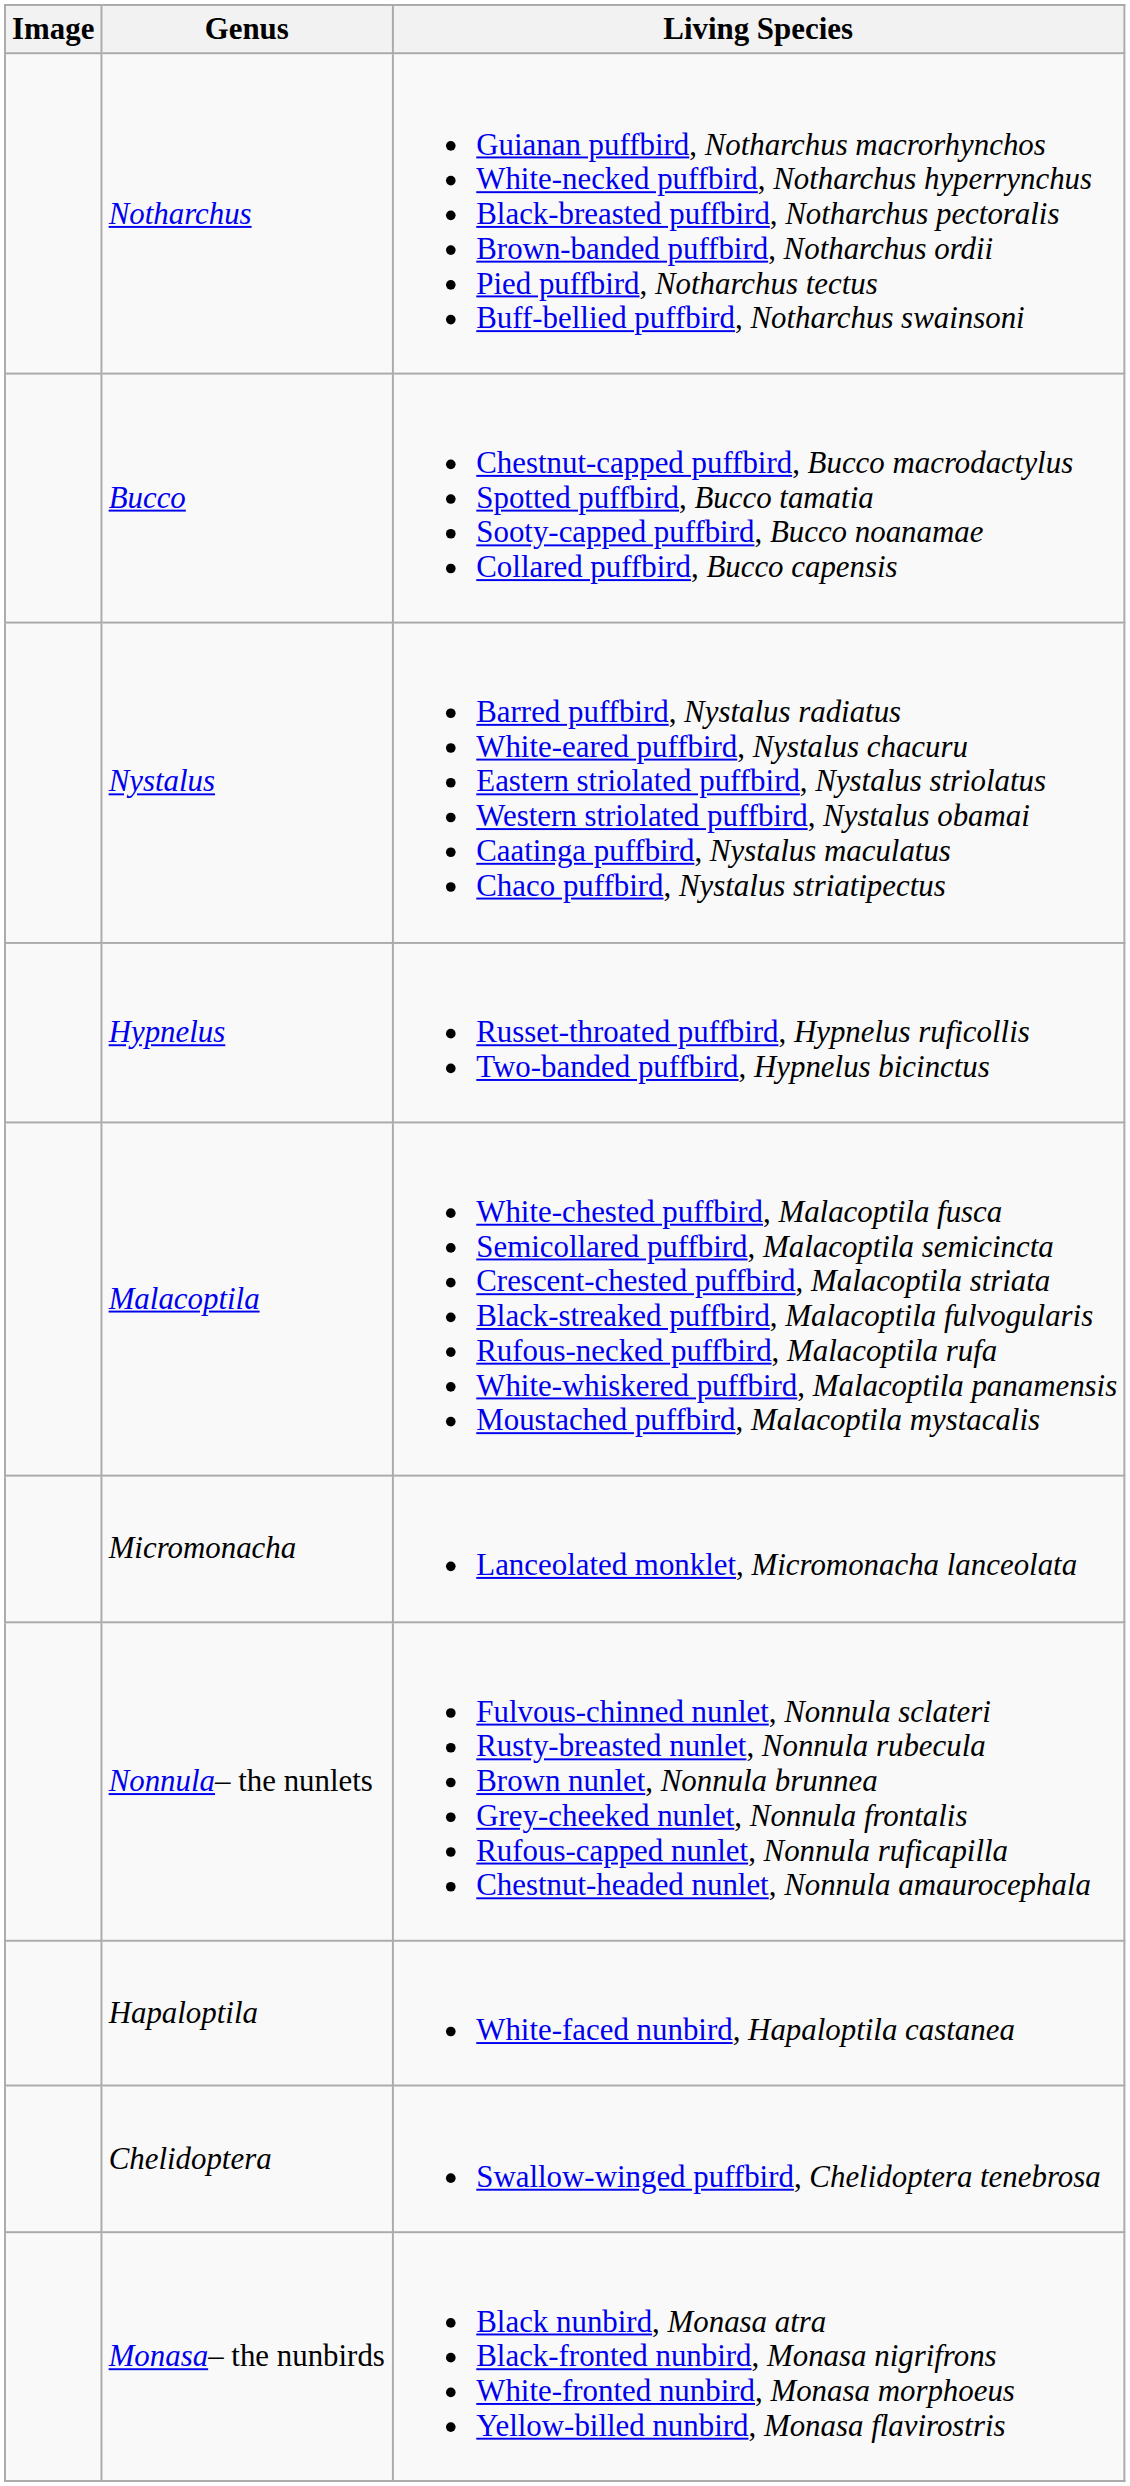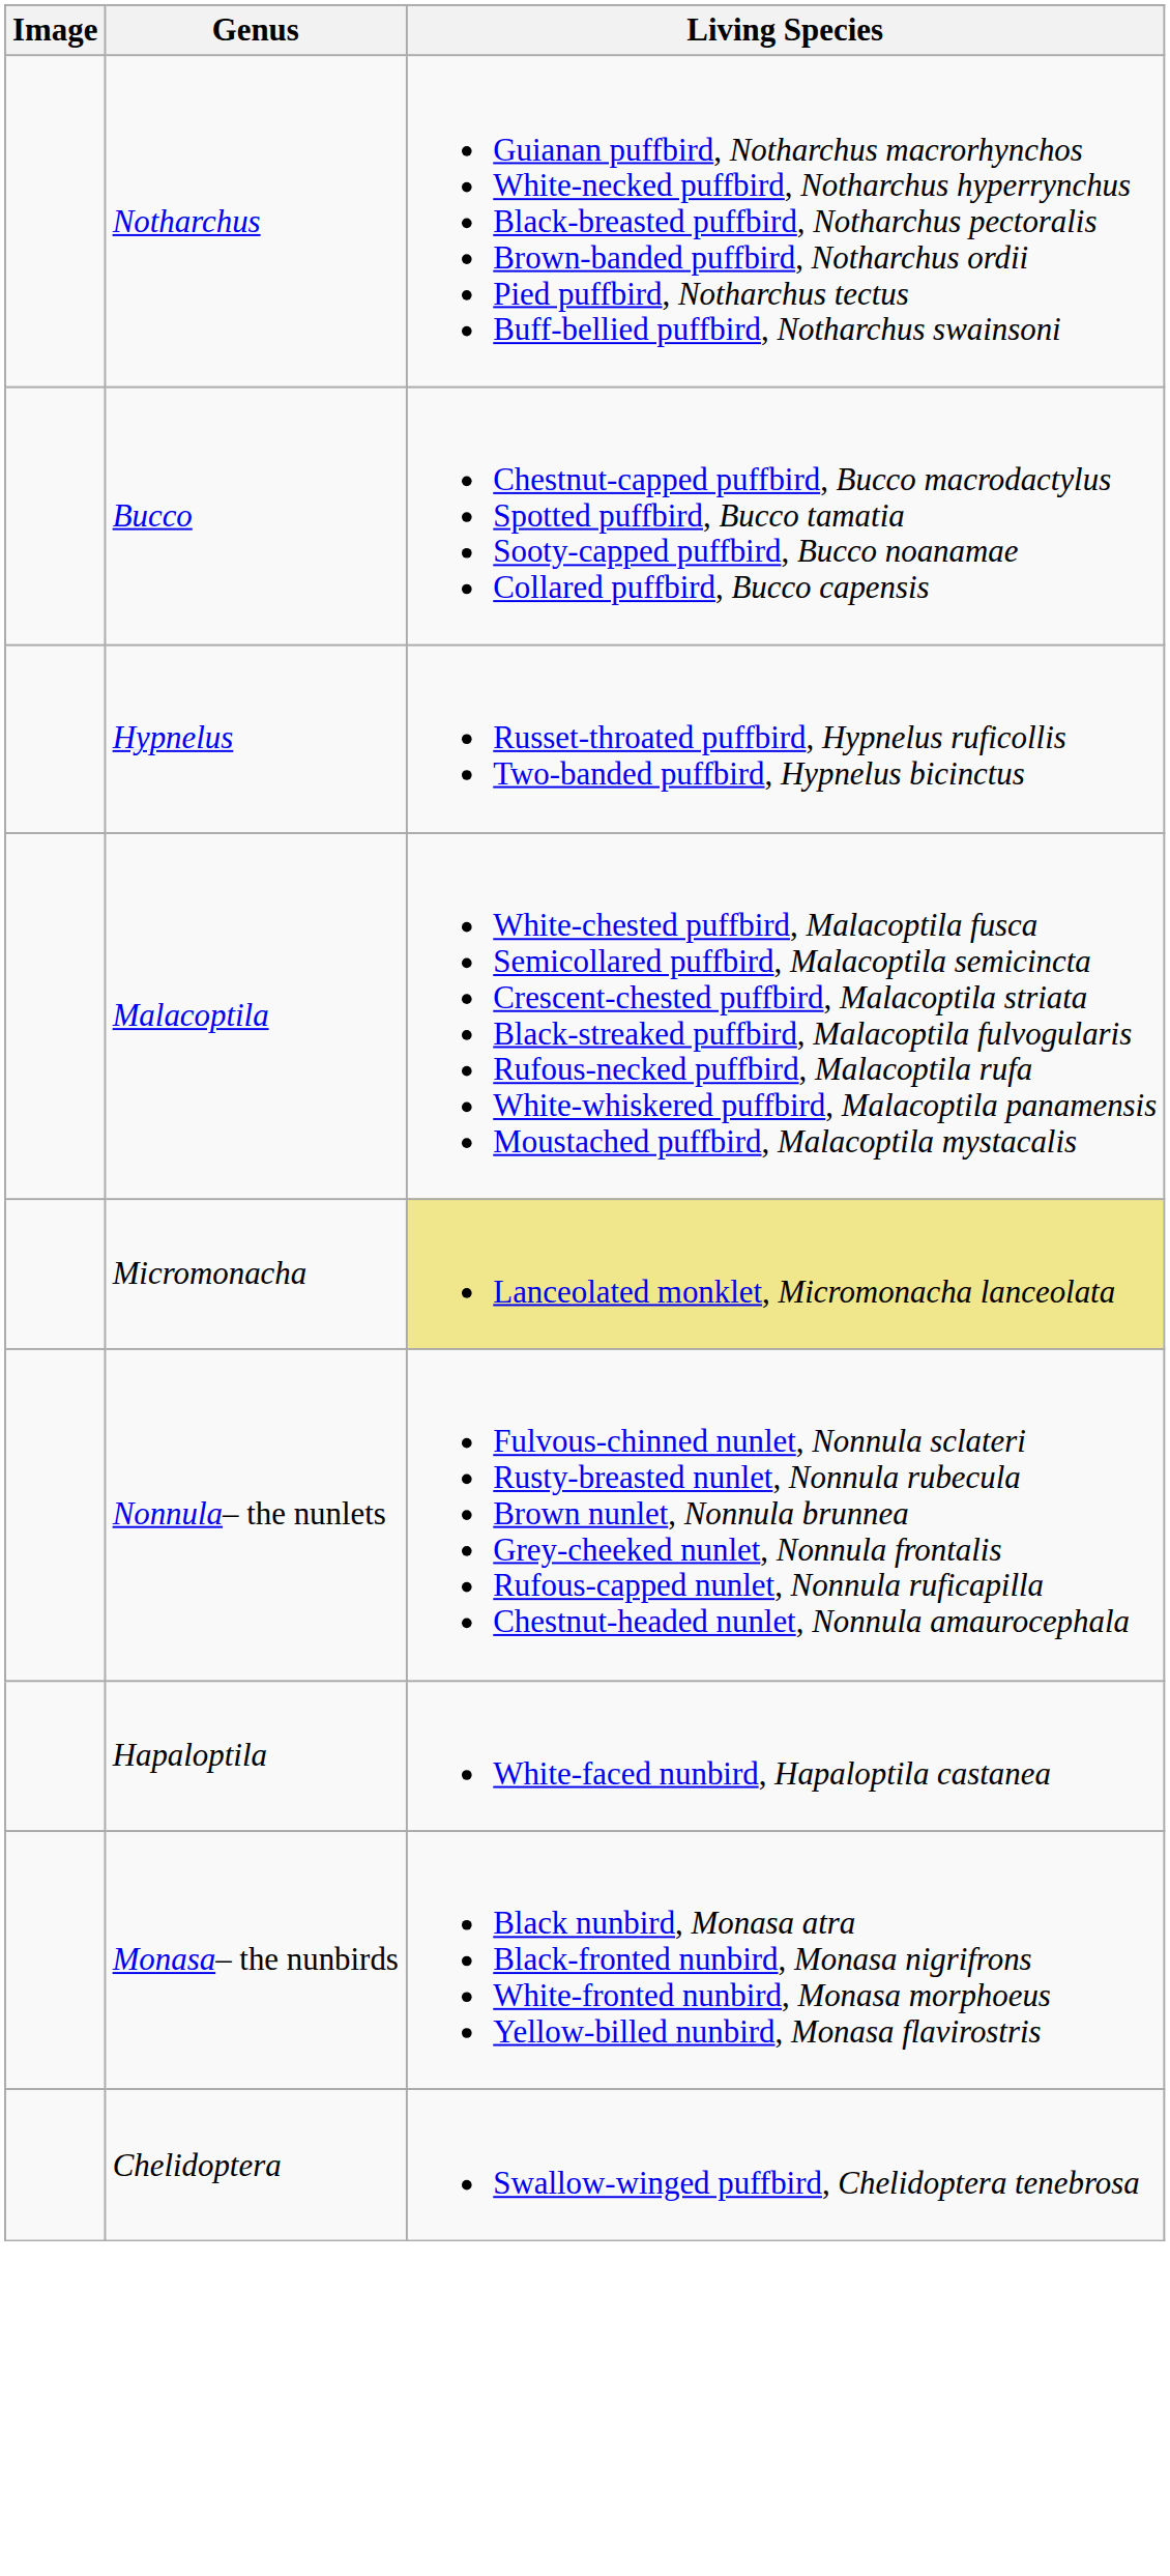- row: Nystalus | Barred puffbird, Nystalus radiatus White-eared puffbird, Nystalus chacuru Eastern striolated puffbird, Nystalus striolatus Western striolated puffbird, Nystalus obamai Caatinga puffbird, Nystalus maculatus Chaco puffbird, Nystalus striatipectus
Micromonacha | Living Species: no background -> khaki background
rows swapped: Monasa– the nunbirds <-> Chelidoptera
